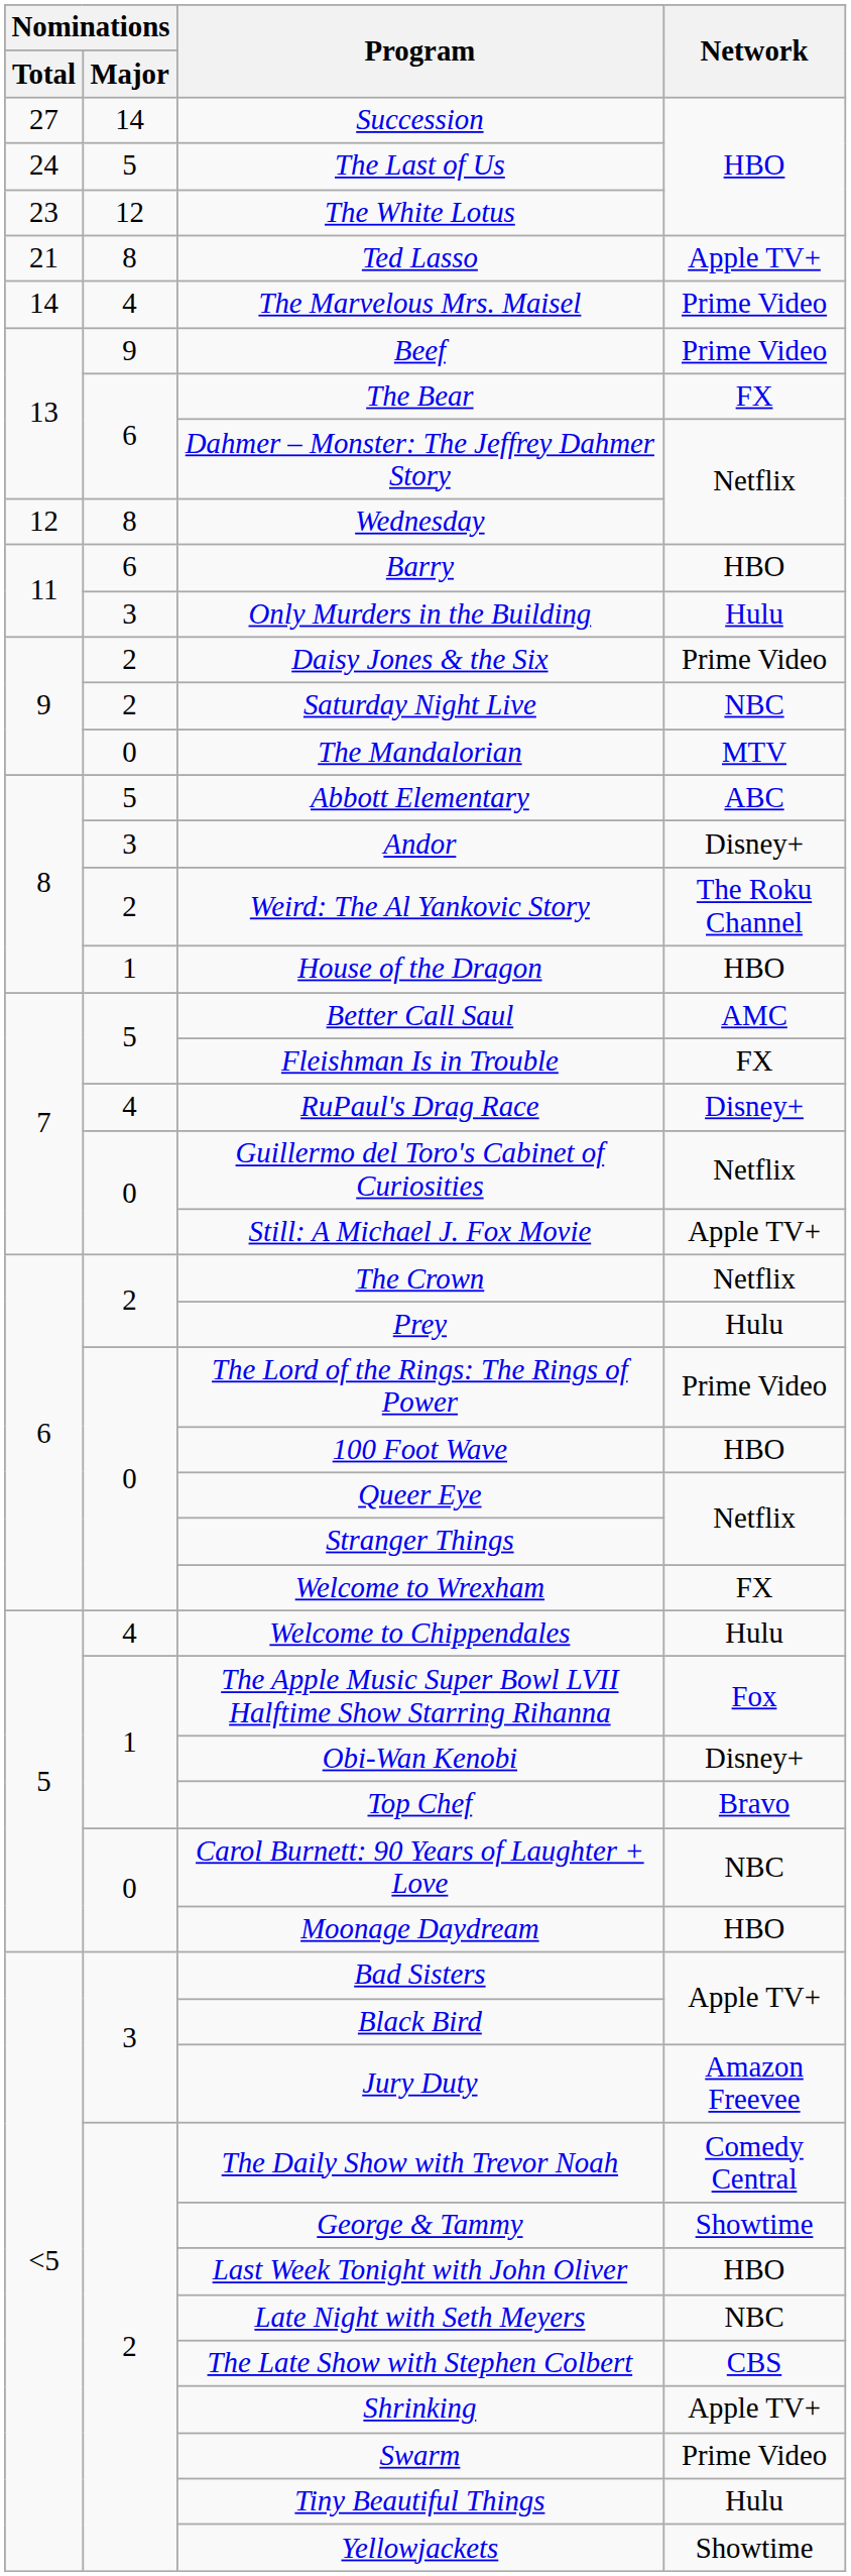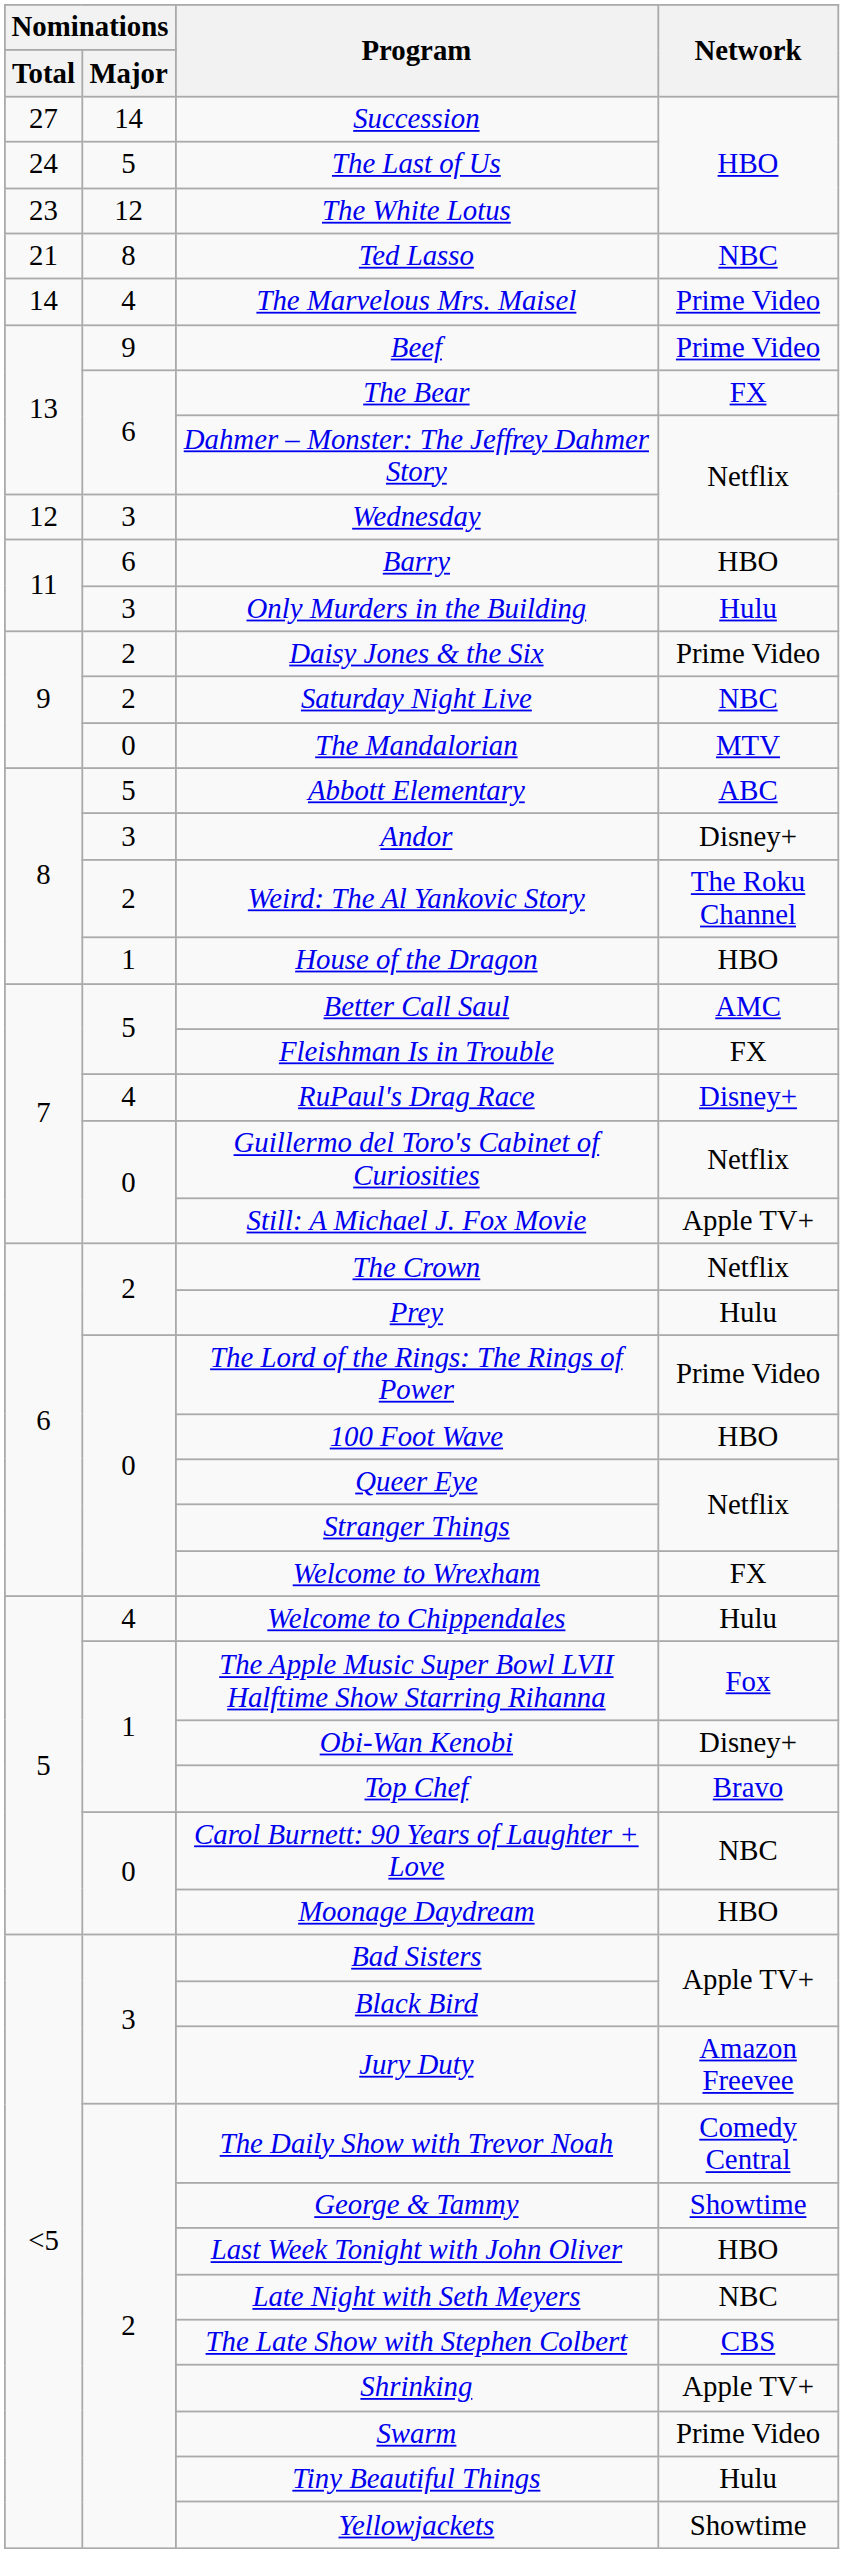Ted Lasso | Network: Apple TV+ -> NBC
Wednesday | Nominations / Major: 8 -> 3
